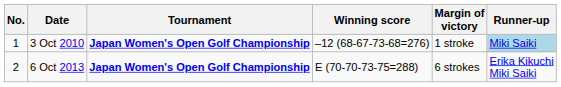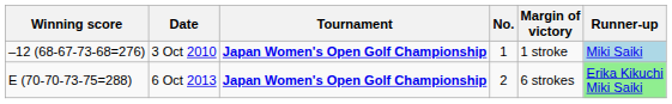columns swapped: No. <-> Winning score
6 Oct 2013 | Runner-up: no background -> lightgreen background
